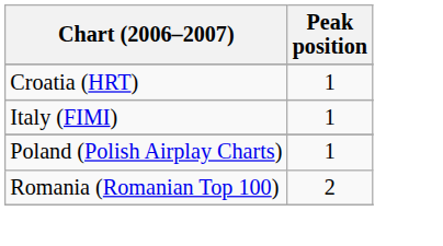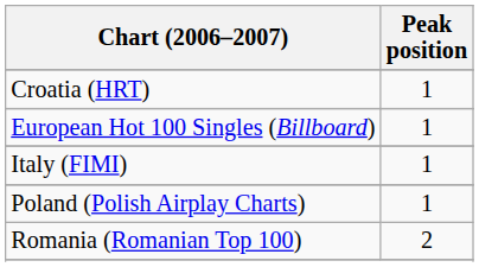+ row: European Hot 100 Singles (Billboard) | 1
